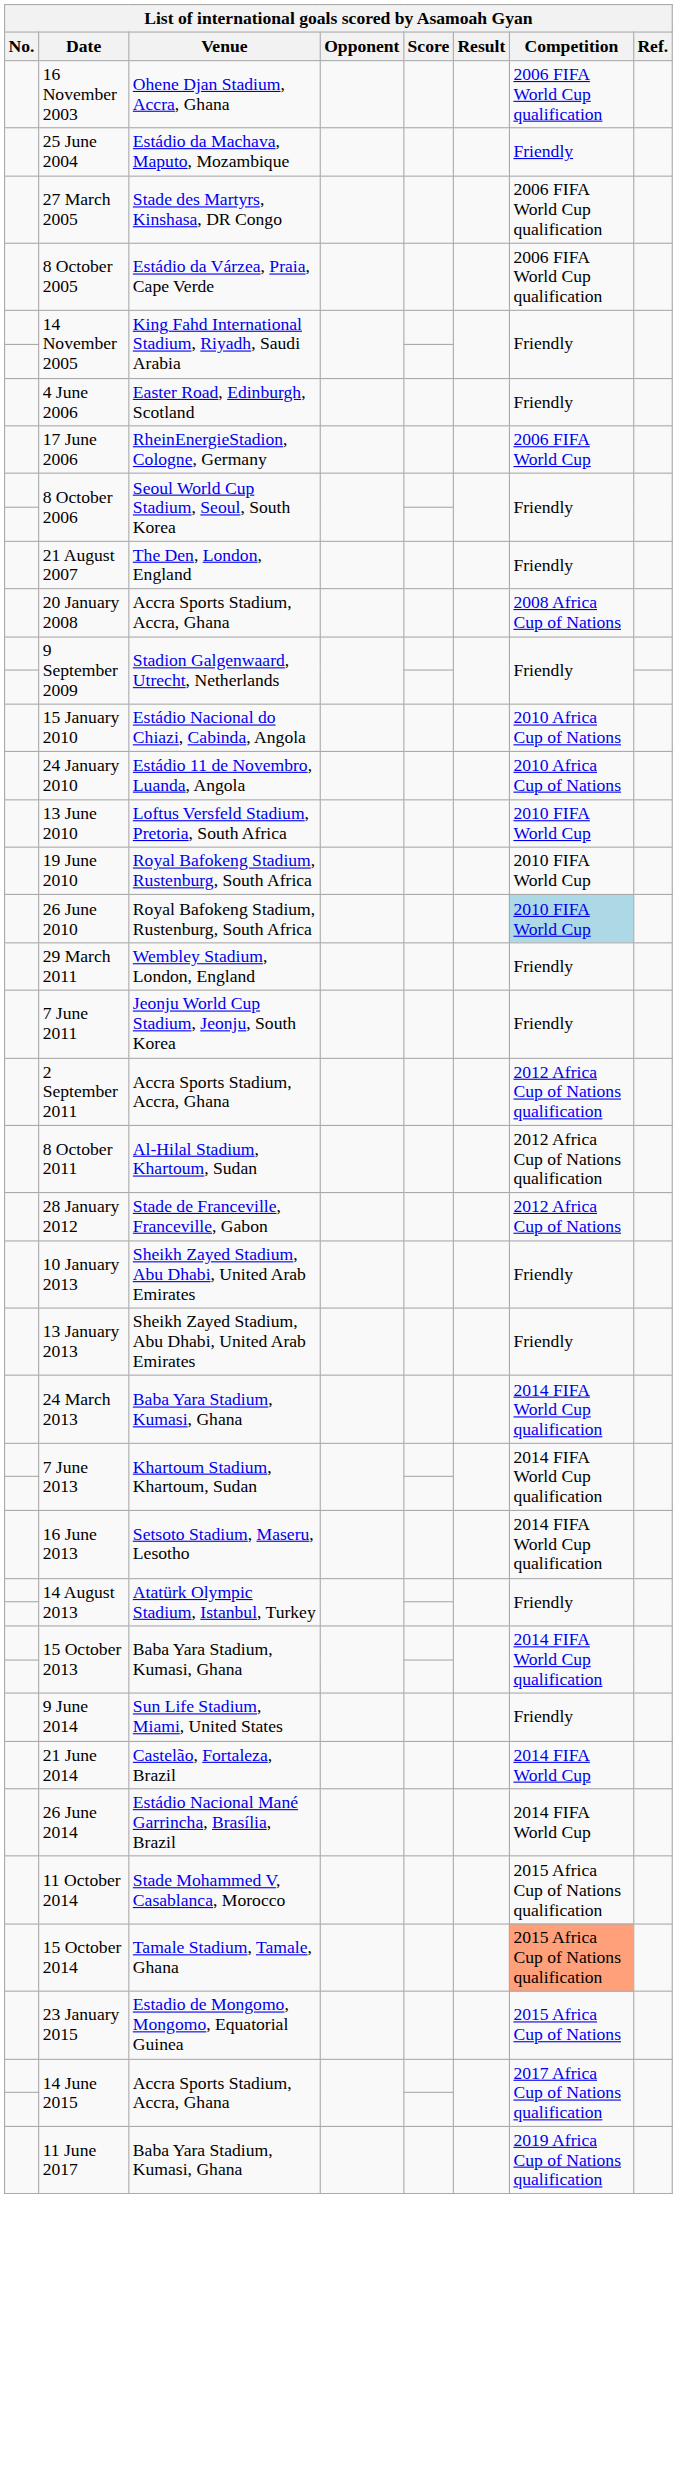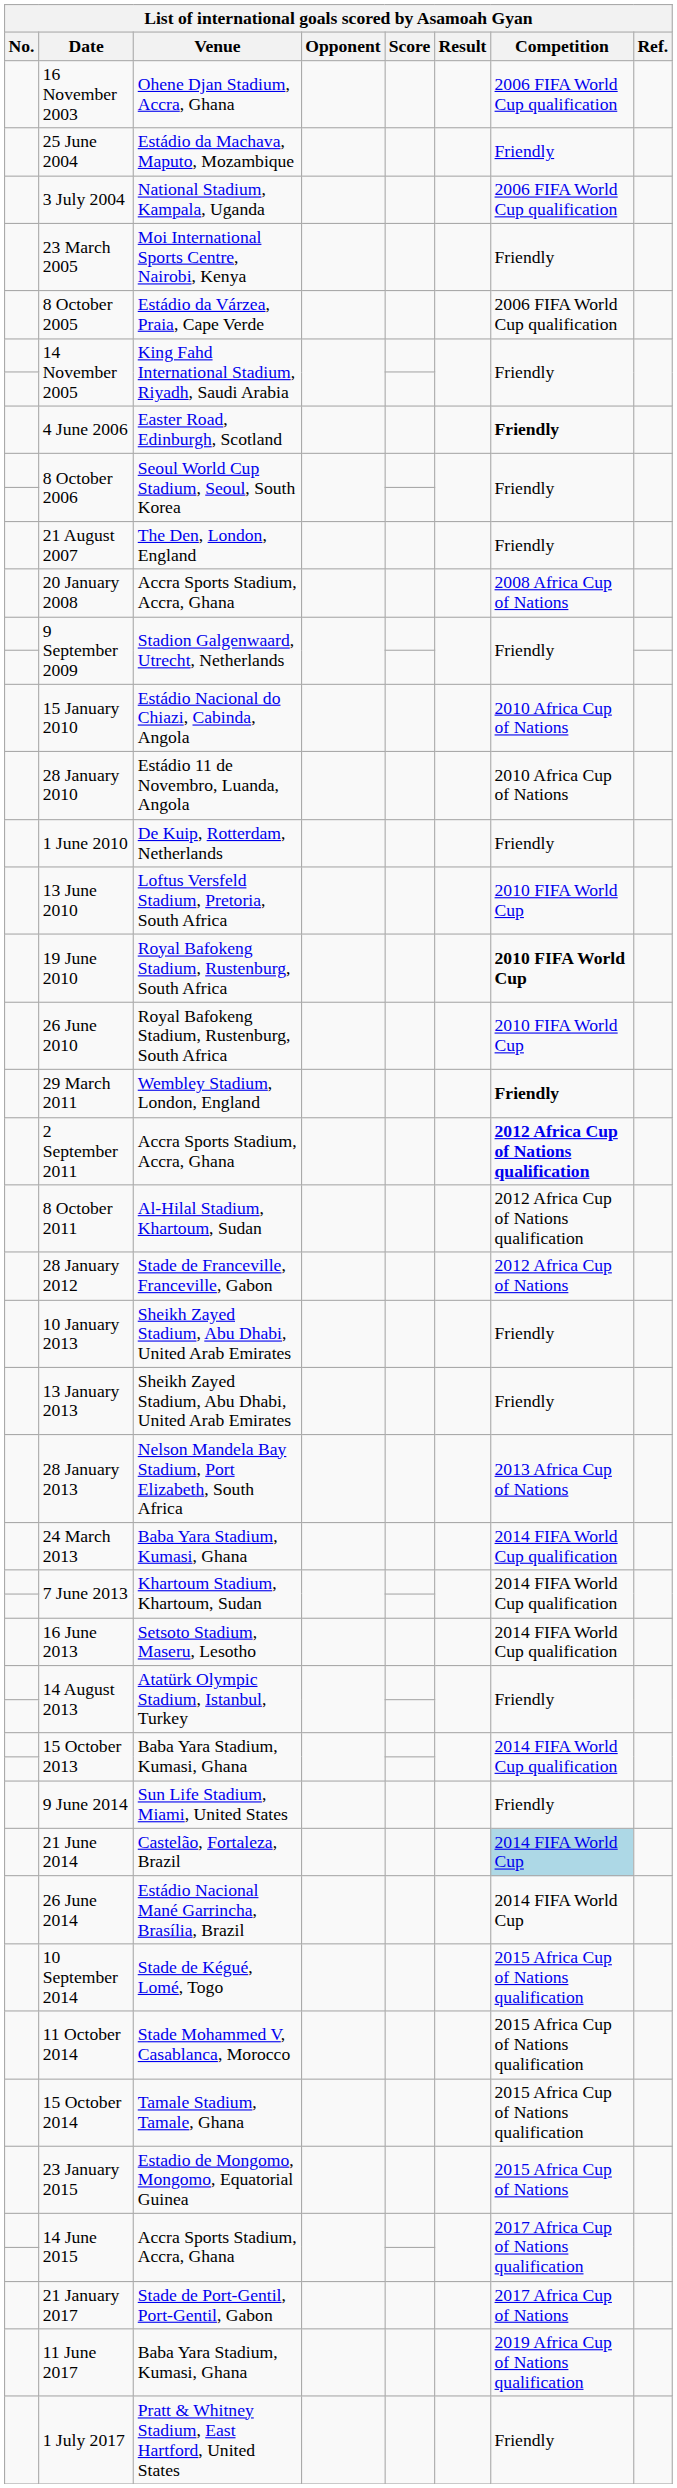+ row: 3 July 2004 | National Stadium, Kampala, Uganda | 2006 FIFA World Cup qualification
+ row: 23 March 2005 | Moi International Sports Centre, Nairobi, Kenya | Friendly
- row: 27 March 2005 | Stade des Martyrs, Kinshasa, DR Congo | 2006 FIFA World Cup qualification
4 June 2006 | Competition: normal -> bold
- row: 17 June 2006 | RheinEnergieStadion, Cologne, Germany | 2006 FIFA World Cup
- row: 24 January 2010 | Estádio 11 de Novembro, Luanda, Angola | 2010 Africa Cup of Nations
+ row: 28 January 2010 | Estádio 11 de Novembro, Luanda, Angola | 2010 Africa Cup of Nations
+ row: 1 June 2010 | De Kuip, Rotterdam, Netherlands | Friendly
19 June 2010 | Competition: normal -> bold
26 June 2010 | Competition: lightblue background -> no background
29 March 2011 | Competition: normal -> bold
- row: 7 June 2011 | Jeonju World Cup Stadium, Jeonju, South Korea | Friendly
2 September 2011 | Competition: normal -> bold
+ row: 28 January 2013 | Nelson Mandela Bay Stadium, Port Elizabeth, South Africa | 2013 Africa Cup of Nations
21 June 2014 | Competition: no background -> lightblue background
+ row: 10 September 2014 | Stade de Kégué, Lomé, Togo | 2015 Africa Cup of Nations qualification
15 October 2014 | Competition: lightsalmon background -> no background
+ row: 21 January 2017 | Stade de Port-Gentil, Port-Gentil, Gabon | 2017 Africa Cup of Nations
+ row: 1 July 2017 | Pratt & Whitney Stadium, East Hartford, United States | Friendly
